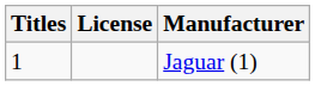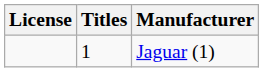columns swapped: License <-> Titles
